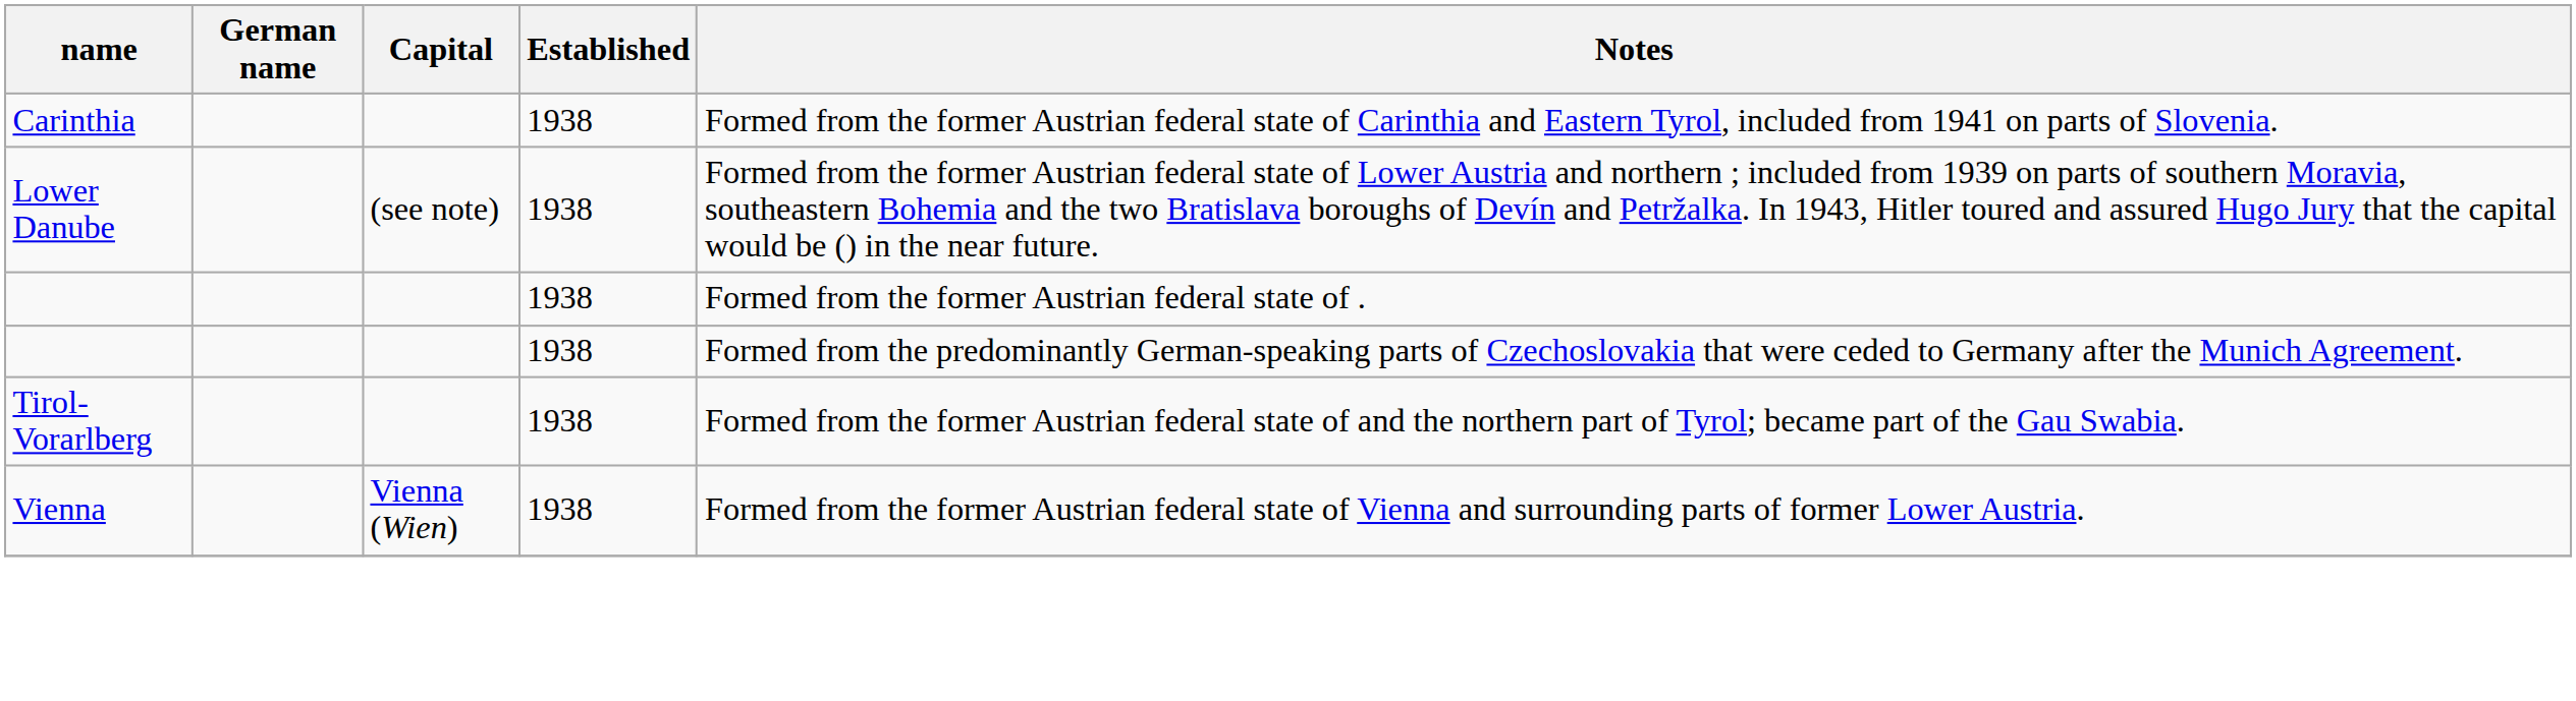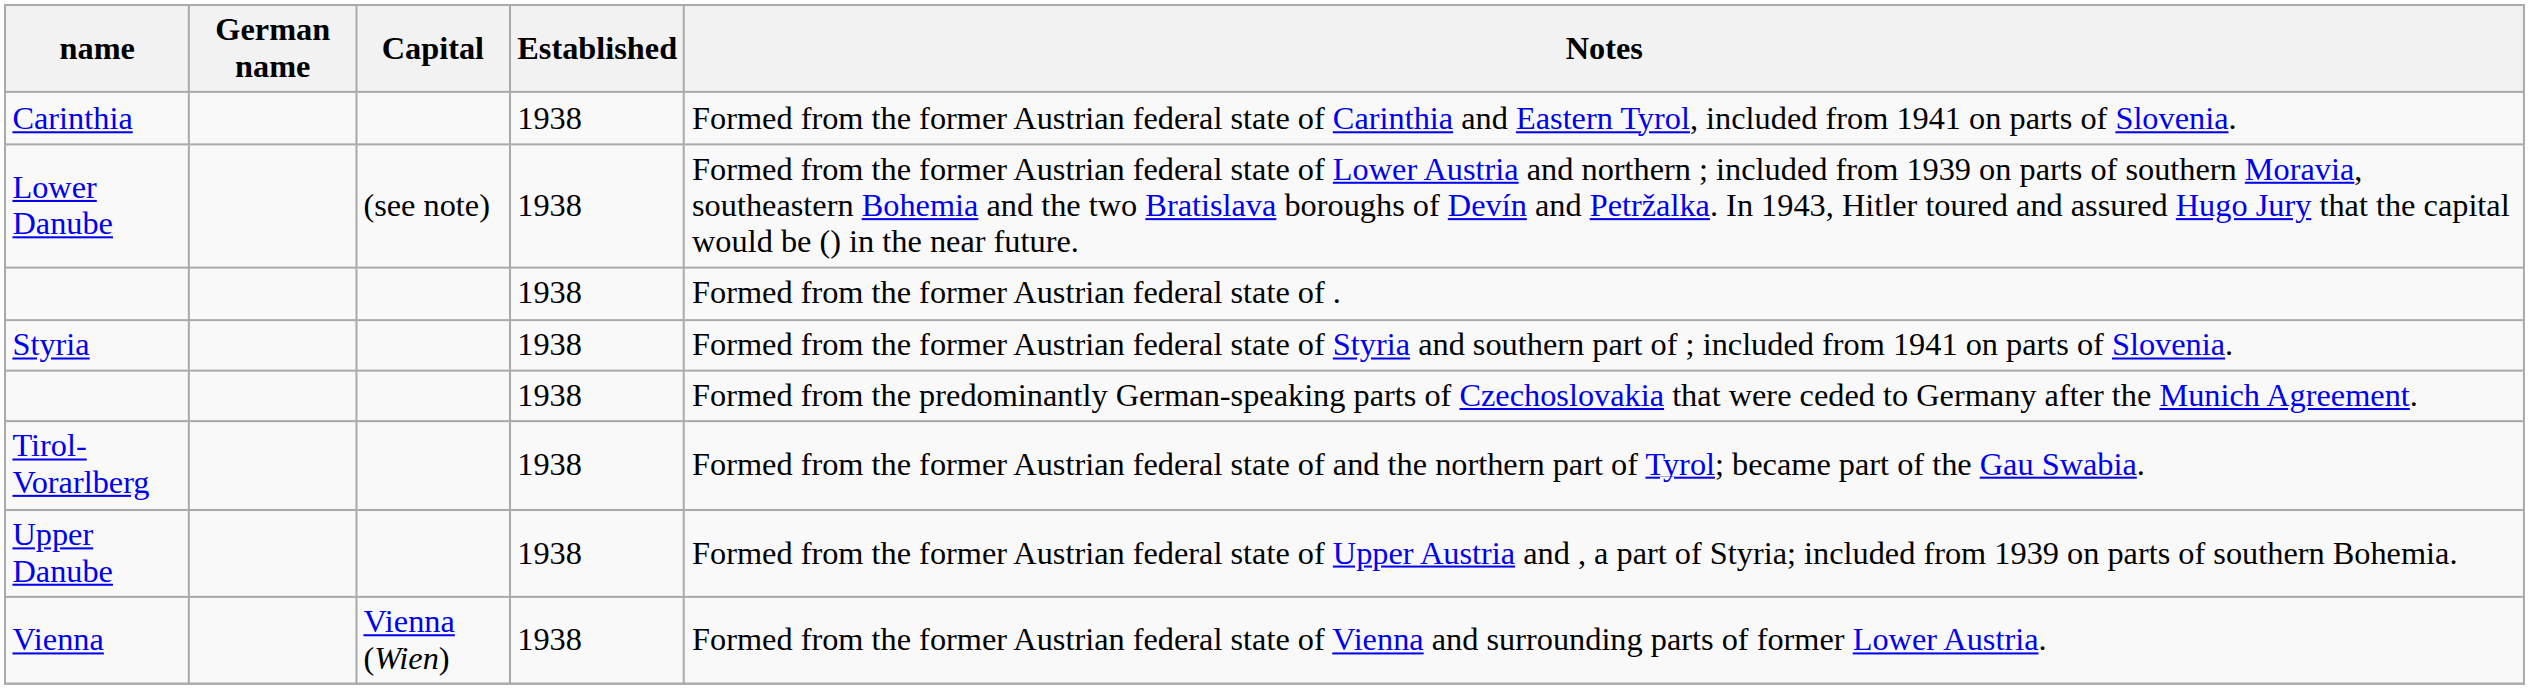+ row: Styria | 1938 | Formed from the former Austrian federal state of Styria and southern part of ; included from 1941 on parts of Slovenia.
+ row: Upper Danube | 1938 | Formed from the former Austrian federal state of Upper Austria and , a part of Styria; included from 1939 on parts of southern Bohemia.
